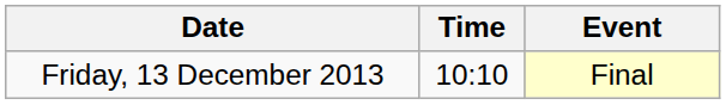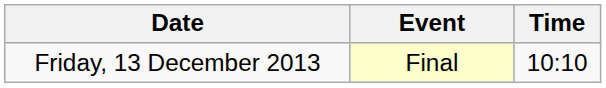columns swapped: Time <-> Event
